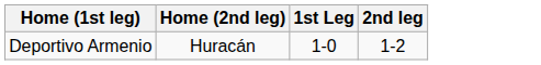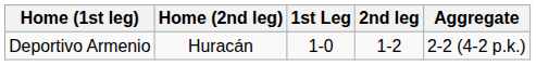+ column: Aggregate | 2-2 (4-2 p.k.)
